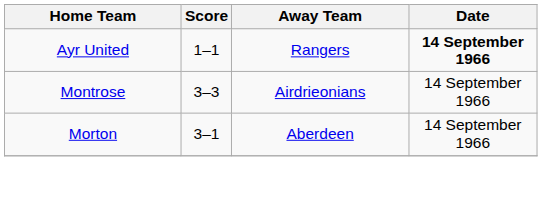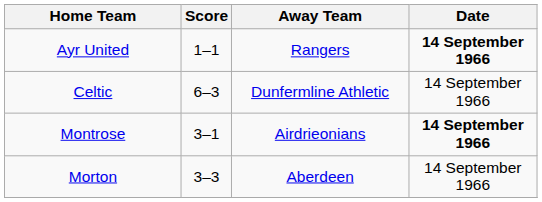+ row: Celtic | 6–3 | Dunfermline Athletic | 14 September 1966
Montrose | Score: 3–3 -> 3–1
Montrose | Date: normal -> bold
Morton | Score: 3–1 -> 3–3
